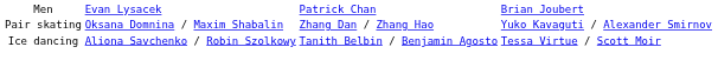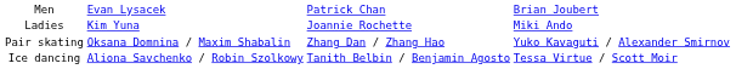+ row: Ladies | Kim Yuna | Joannie Rochette | Miki Ando
